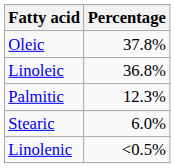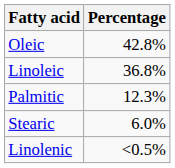Oleic | Percentage: 37.8% -> 42.8%
